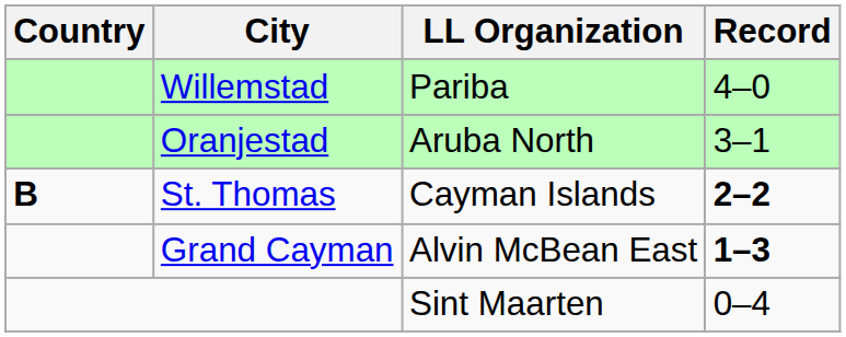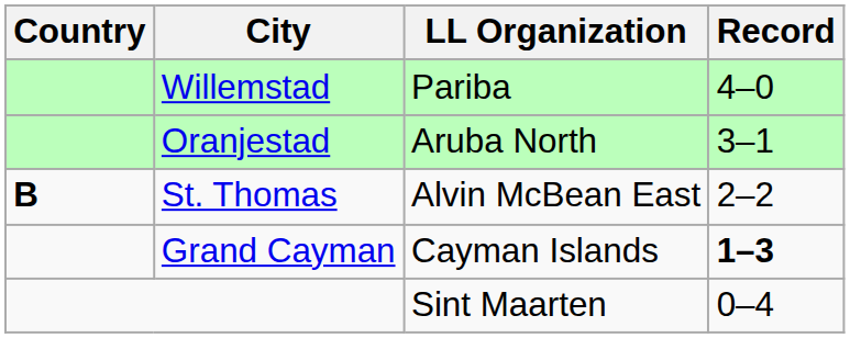St. Thomas | LL Organization: Cayman Islands -> Alvin McBean East
St. Thomas | Record: bold -> normal
Grand Cayman | LL Organization: Alvin McBean East -> Cayman Islands
